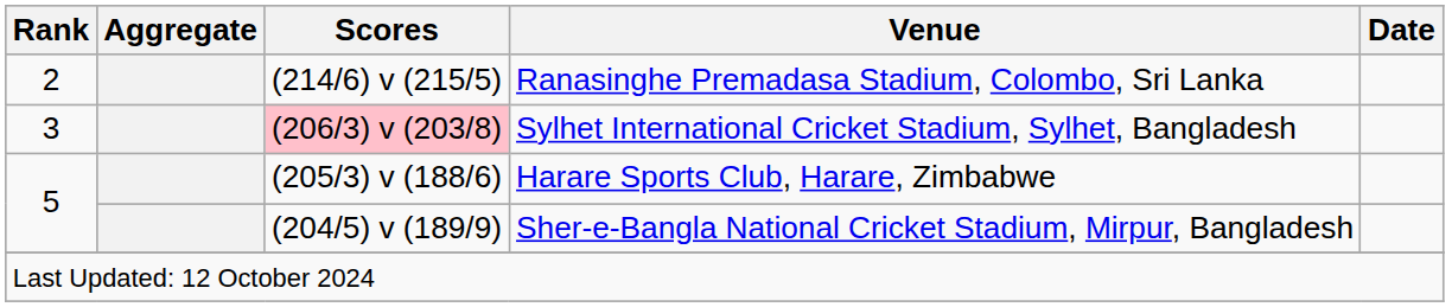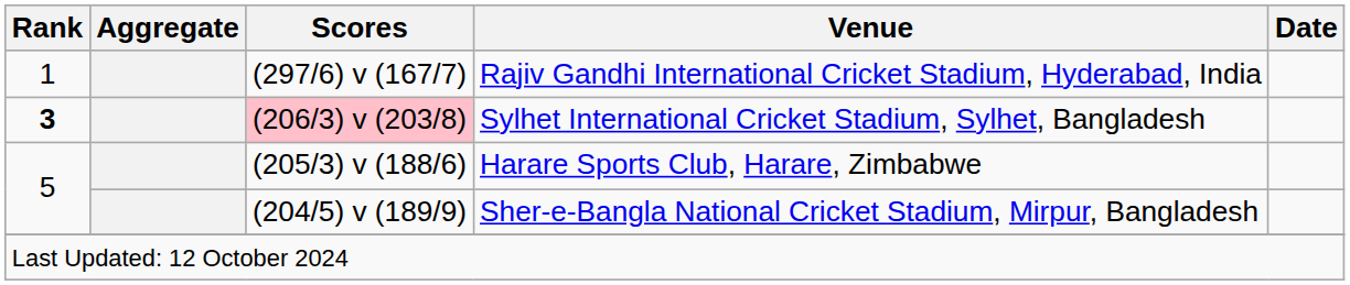+ row: 1 | (297/6) v (167/7) | Rajiv Gandhi International Cricket Stadium, Hyderabad, India
- row: 2 | (214/6) v (215/5) | Ranasinghe Premadasa Stadium, Colombo, Sri Lanka
Sylhet International Cricket Stadium, Sylhet, Bangladesh | Rank: normal -> bold
